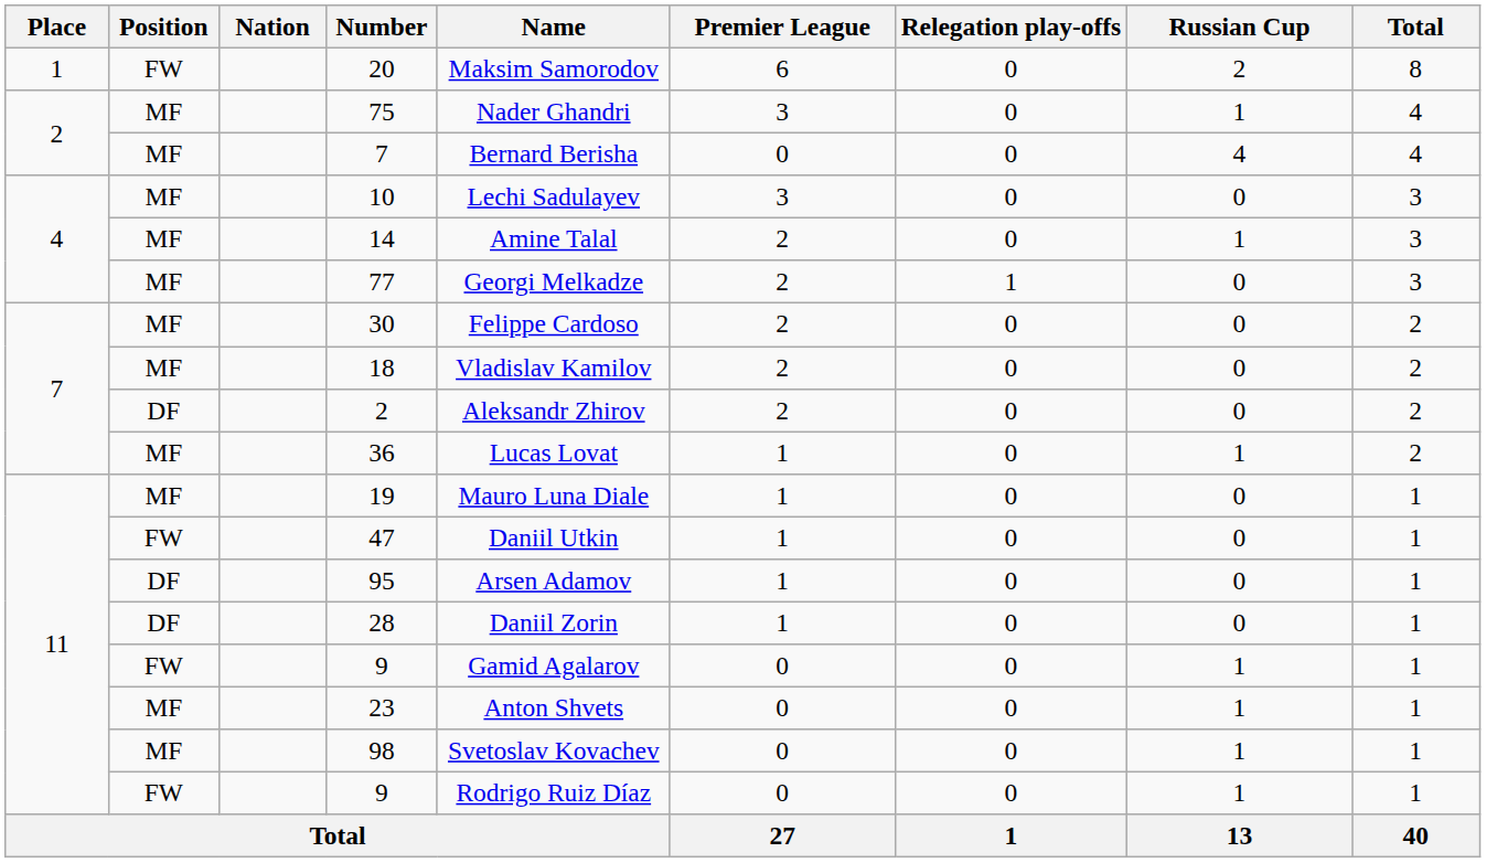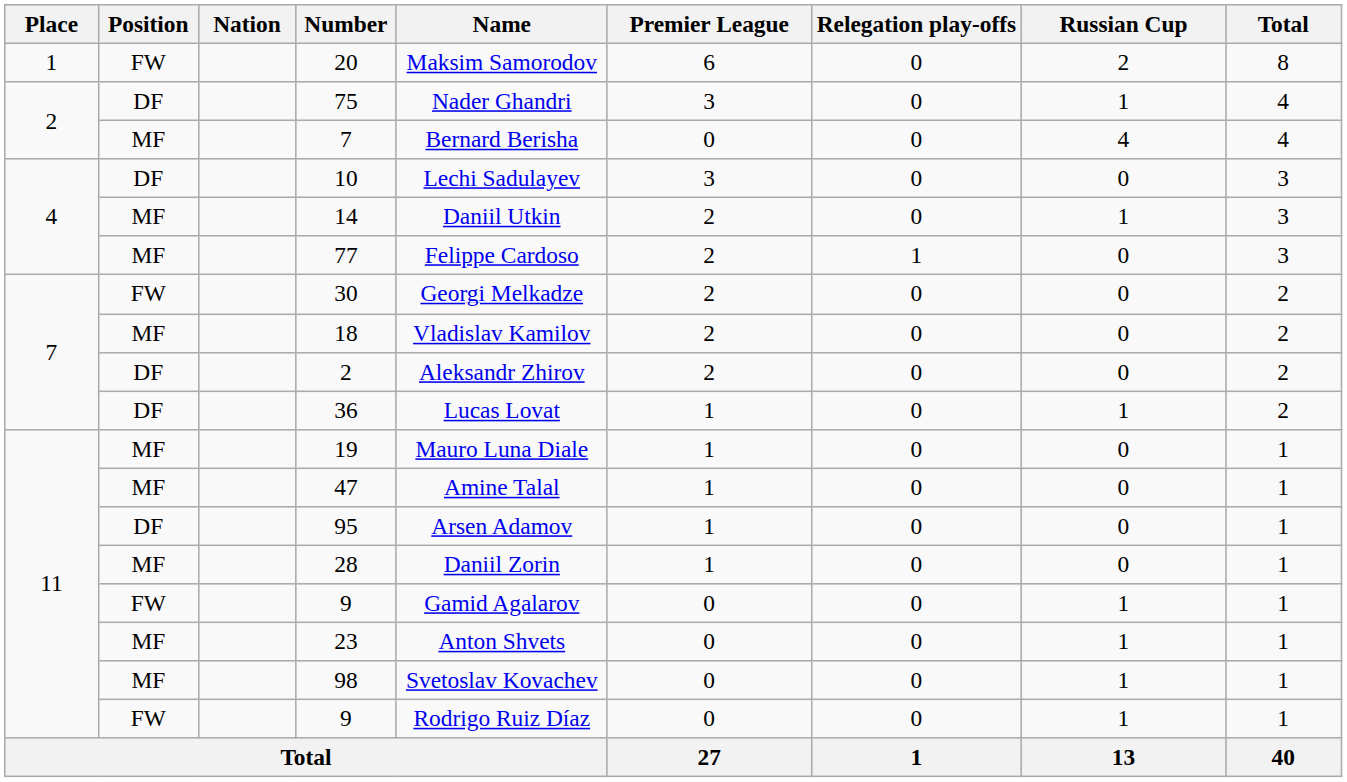75 | Position: MF -> DF
10 | Position: MF -> DF
14 | Name: Amine Talal -> Daniil Utkin
77 | Name: Georgi Melkadze -> Felippe Cardoso
30 | Position: MF -> FW
30 | Name: Felippe Cardoso -> Georgi Melkadze
36 | Position: MF -> DF
47 | Position: FW -> MF
47 | Name: Daniil Utkin -> Amine Talal
28 | Position: DF -> MF
